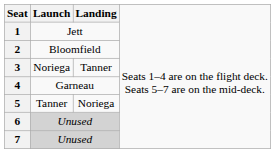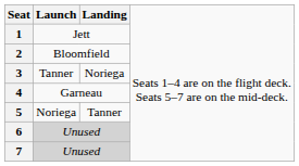3 | column 2: Noriega -> Tanner
3 | column 3: Tanner -> Noriega
5 | column 2: Tanner -> Noriega
5 | column 3: Noriega -> Tanner
